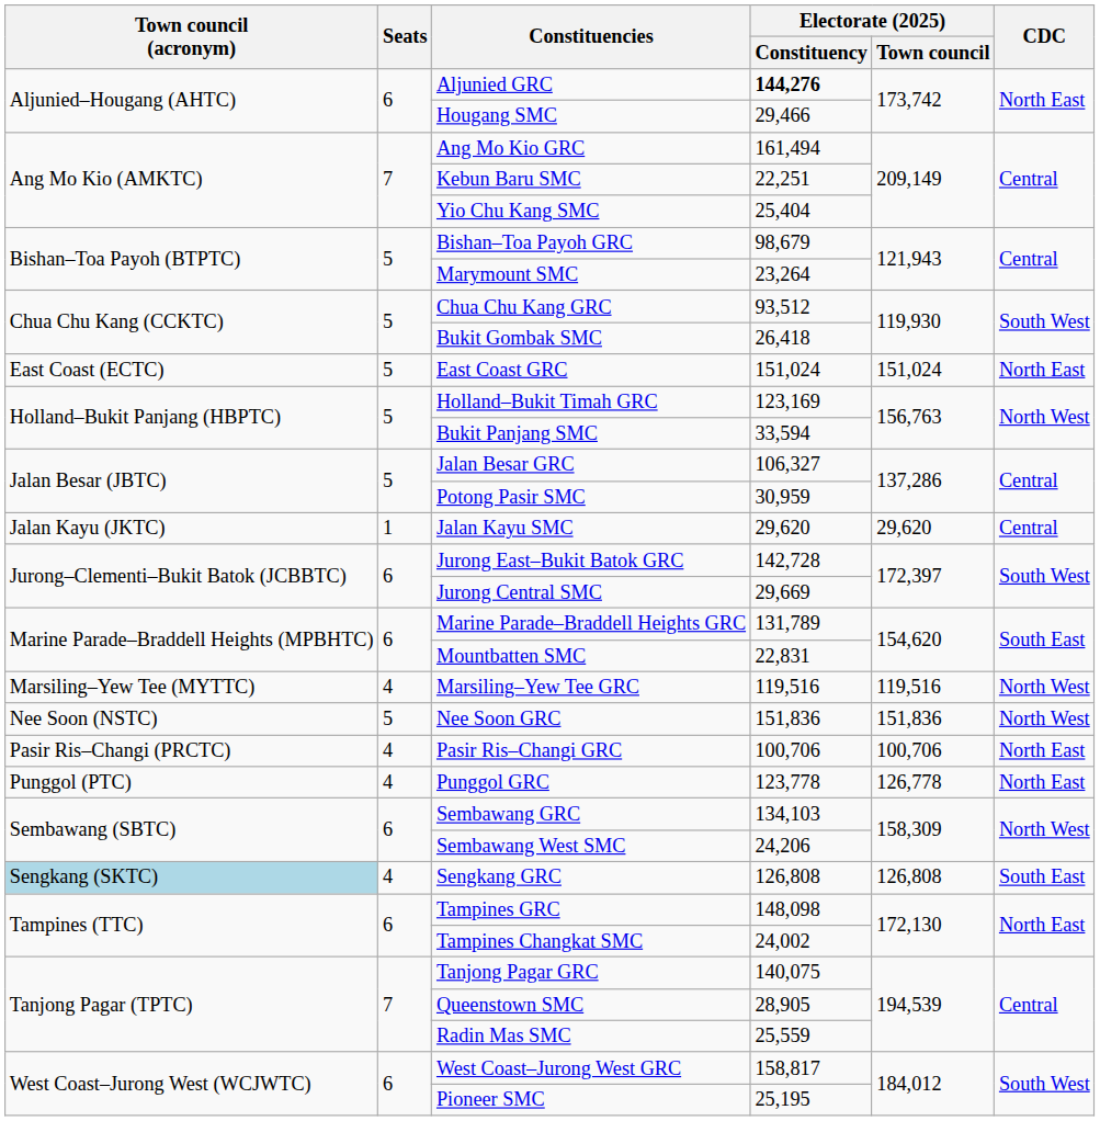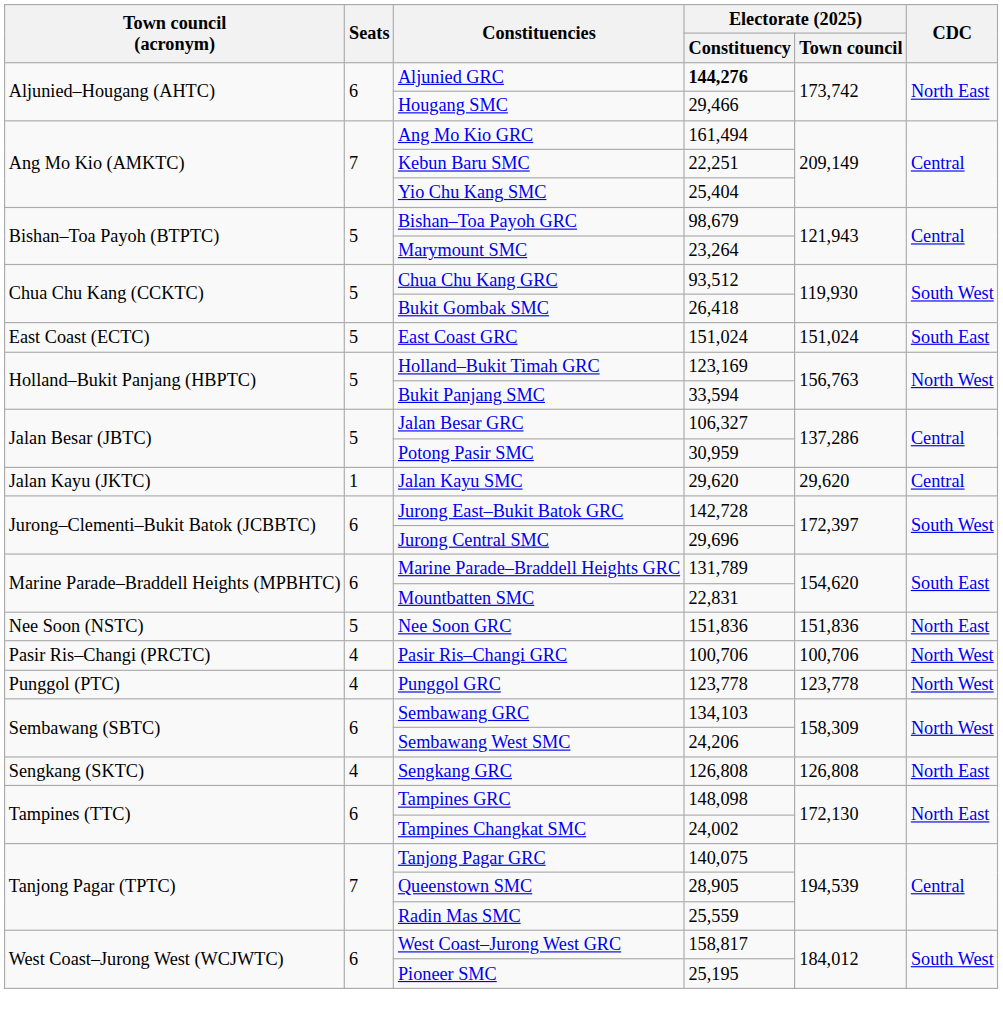East Coast GRC | CDC: North East -> South East
Jurong Central SMC | Electorate (2025) / Constituency: 29,669 -> 29,696
- row: Marsiling–Yew Tee (MYTTC) | 4 | Marsiling–Yew Tee GRC | 119,516 | 119,516 | North West
Nee Soon GRC | CDC: North West -> North East
Pasir Ris–Changi GRC | CDC: North East -> North West
Punggol GRC | Electorate (2025) / Town council: 126,778 -> 123,778
Punggol GRC | CDC: North East -> North West
Sengkang GRC | Town council (acronym): lightblue background -> no background
Sengkang GRC | CDC: South East -> North East
